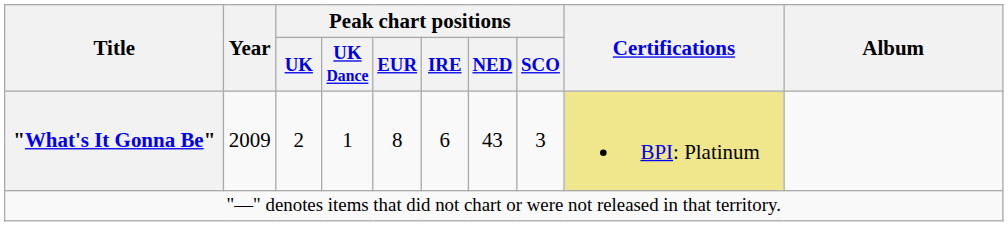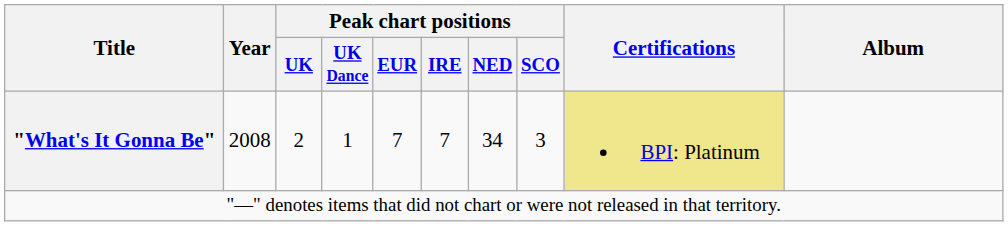"What's It Gonna Be" | Year: 2009 -> 2008
"What's It Gonna Be" | Peak chart positions / EUR: 8 -> 7
"What's It Gonna Be" | Peak chart positions / IRE: 6 -> 7
"What's It Gonna Be" | Peak chart positions / NED: 43 -> 34
